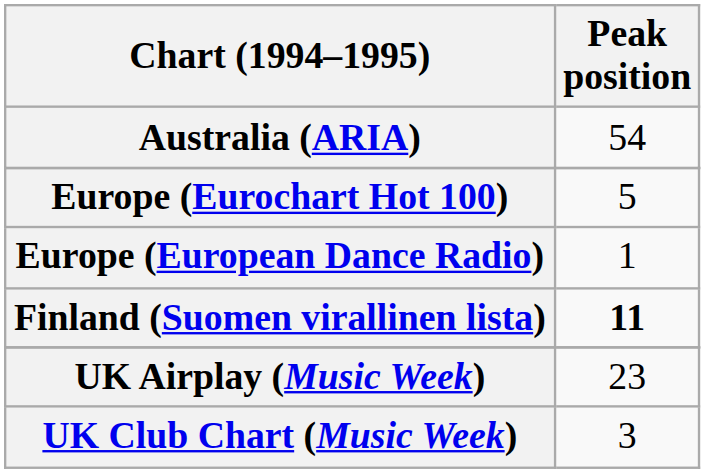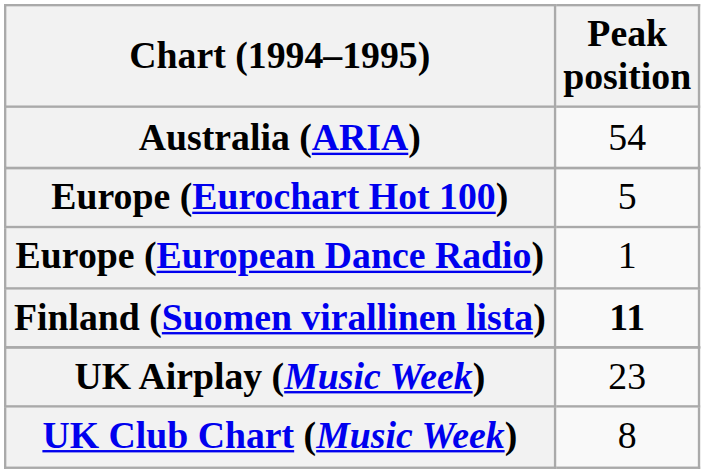UK Club Chart (Music Week) | Peak position: 3 -> 8
